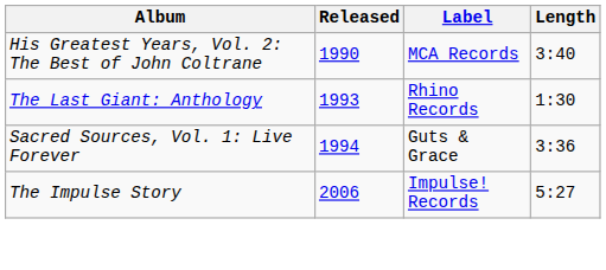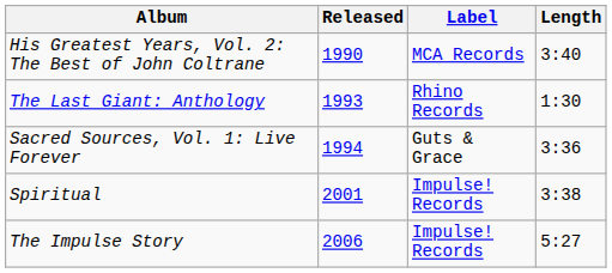+ row: Spiritual | 2001 | Impulse! Records | 3:38
